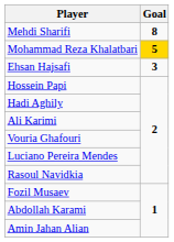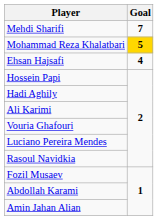Mehdi Sharifi | Goal: 8 -> 7
Ehsan Hajsafi | Goal: 3 -> 4
